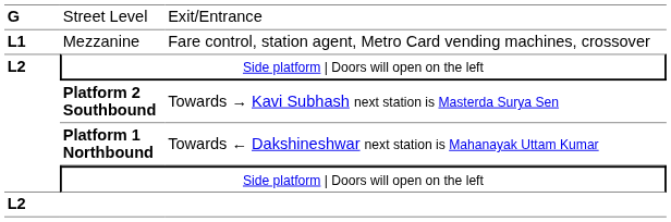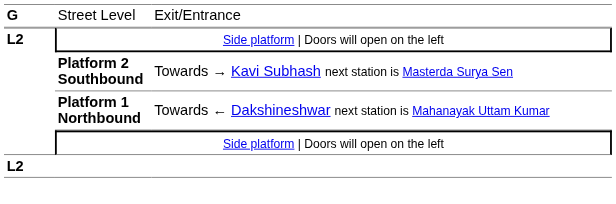- row: L1 | Mezzanine | Fare control, station agent, Metro Card vending machines, crossover
